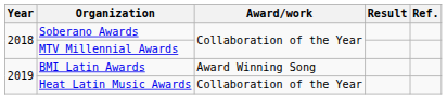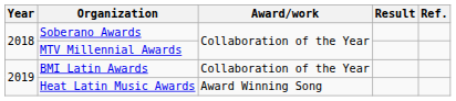BMI Latin Awards | Award/work: Award Winning Song -> Collaboration of the Year
Heat Latin Music Awards | Award/work: Collaboration of the Year -> Award Winning Song
